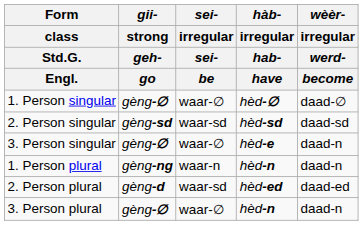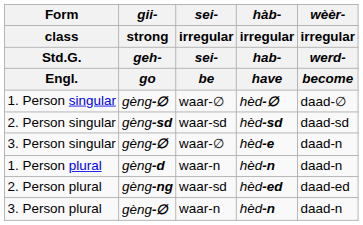1. Person plural | gii- / strong / geh- / go: gèng-ng -> gèng-d
2. Person plural | gii- / strong / geh- / go: gèng-d -> gèng-ng
3. Person plural | sei- / irregular / sei- / be: waar-∅ -> waar-n
